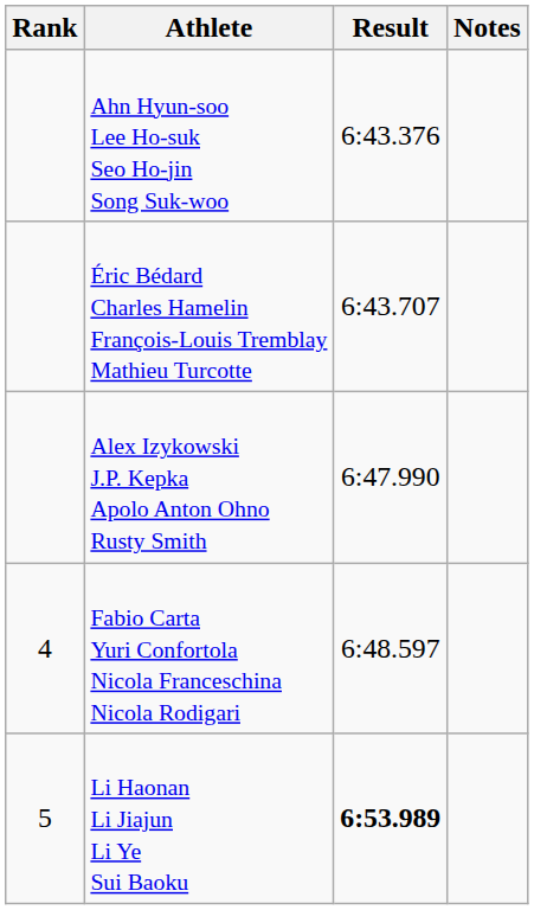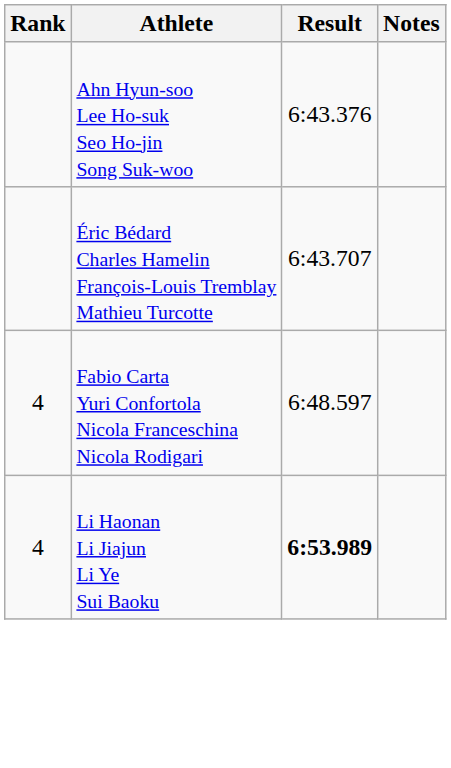- row: Alex Izykowski J.P. Kepka Apolo Anton Ohno Rusty Smith | 6:47.990
Li Haonan Li Jiajun Li Ye Sui Baoku | Rank: 5 -> 4
